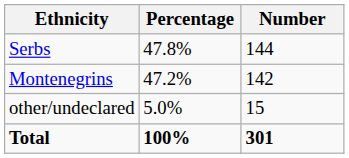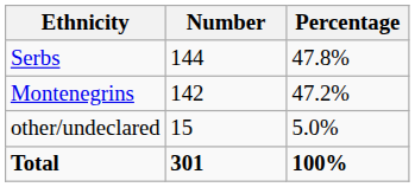columns swapped: Number <-> Percentage
